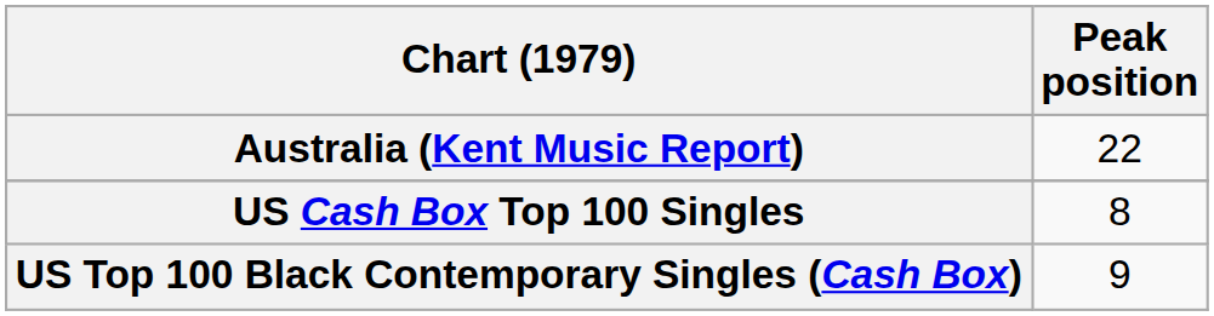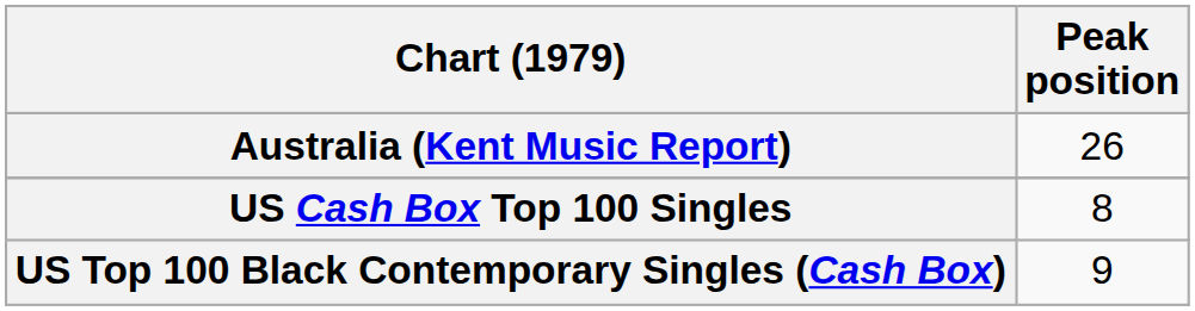Australia (Kent Music Report) | Peak position: 22 -> 26
